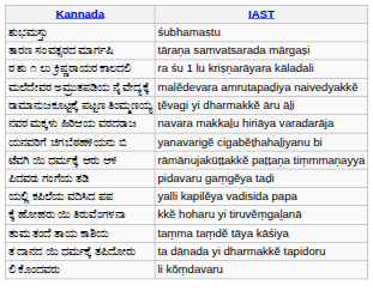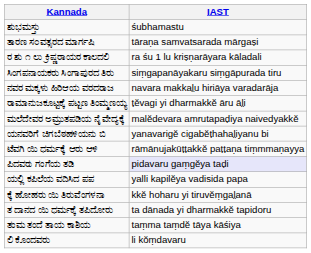+ row: ಸಿಂಗಪನಾಯಕರು ಸಿಂಗಾಪುರದ ತಿರು | siṃgapanāyakaru siṃgāpurada tiru
rows swapped: ಮಲೆದೇವರ ಅಮ್ರುತಪಡಿಯ ನೈವೇದ್ಯಕ್ಕೆ <-> ನವರ ಮಕ್ಕಳು ಹಿರಿಆಯ ವರದರಾಜ
ಪಿದವರು ಗಂಗೆಯ ತಡಿ | IAST: no background -> lavender background
rows swapped: ತ ದಾನದ ಯಿ ಧರ್ಮಕ್ಕೆ ತಪಿದೋರು <-> ತಂಮ ತಂದೆ ತಾಯ ಕಾಶಿಯ
